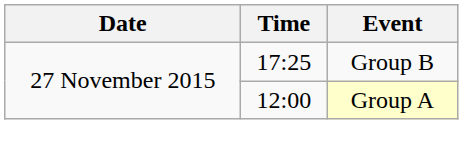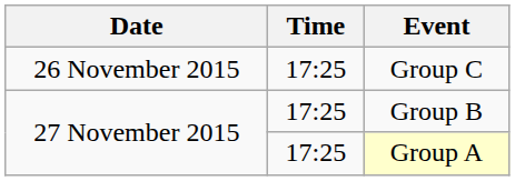+ row: 26 November 2015 | 17:25 | Group C
Group A | Time: 12:00 -> 17:25
